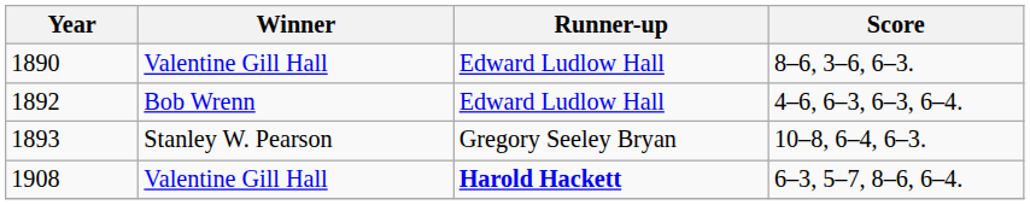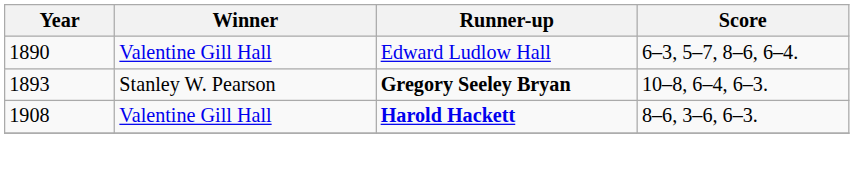1890 | Score: 8–6, 3–6, 6–3. -> 6–3, 5–7, 8–6, 6–4.
- row: 1892 | Bob Wrenn | Edward Ludlow Hall | 4–6, 6–3, 6–3, 6–4.
1893 | Runner-up: normal -> bold
1908 | Score: 6–3, 5–7, 8–6, 6–4. -> 8–6, 3–6, 6–3.
